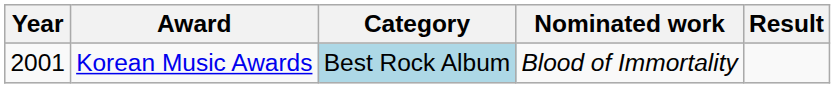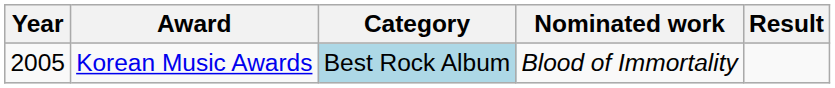Korean Music Awards | Year: 2001 -> 2005
